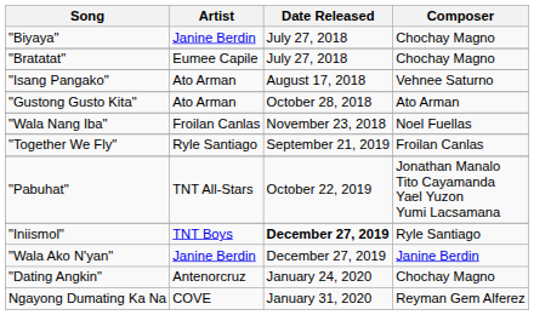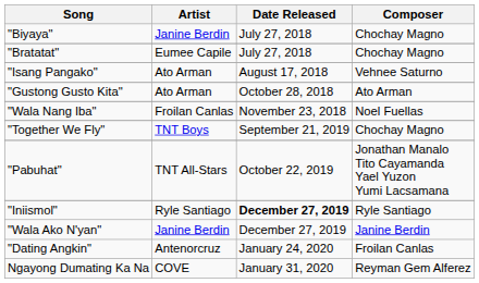"Together We Fly" | Artist: Ryle Santiago -> TNT Boys
"Together We Fly" | Composer: Froilan Canlas -> Chochay Magno
"Iniismol" | Artist: TNT Boys -> Ryle Santiago
"Dating Angkin" | Composer: Chochay Magno -> Froilan Canlas
